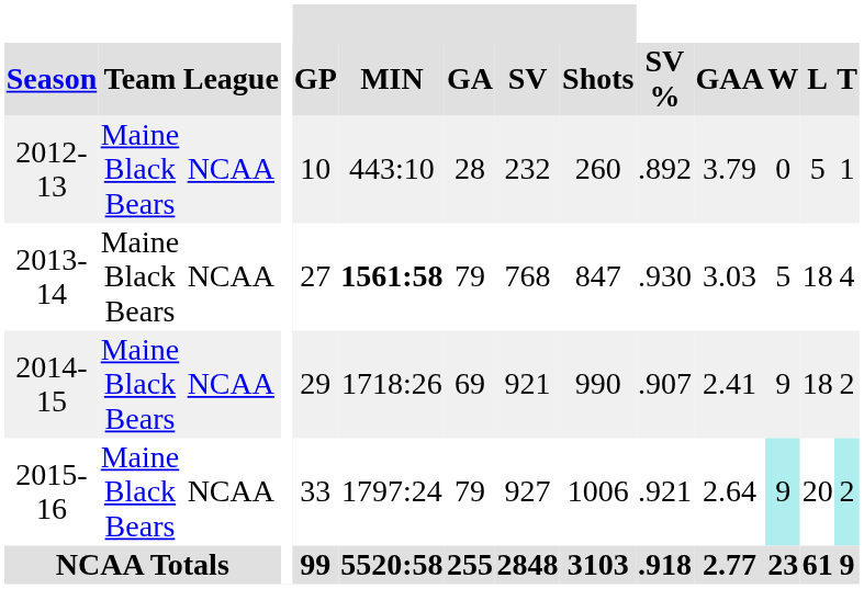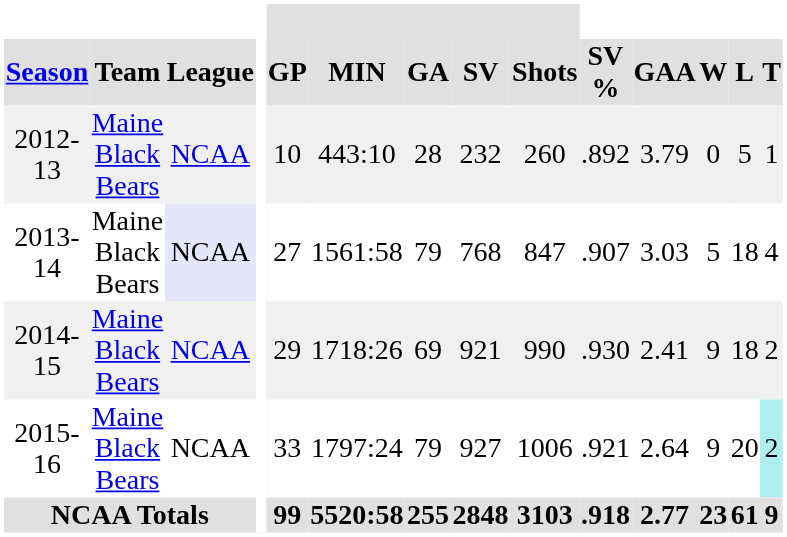2013-14 | League: no background -> lavender background
2013-14 | MIN: bold -> normal
2013-14 | SV %: .930 -> .907
2014-15 | SV %: .907 -> .930
2015-16 | W: paleturquoise background -> no background
